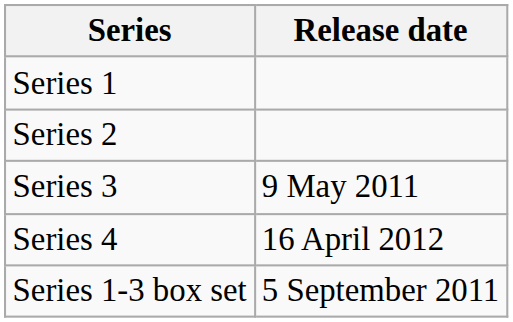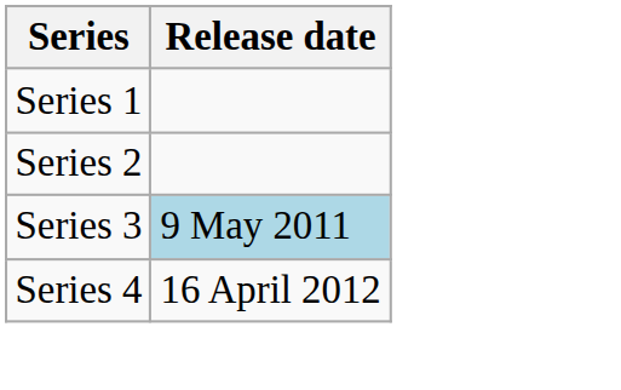Series 3 | Release date: no background -> lightblue background
- row: Series 1-3 box set | 5 September 2011
